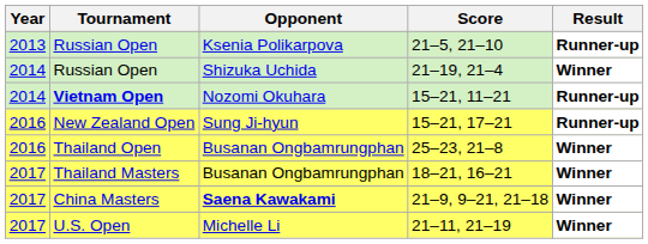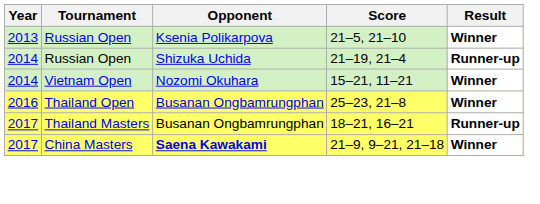21–5, 21–10 | Result: Runner-up -> Winner
21–19, 21–4 | Result: Winner -> Runner-up
15–21, 11–21 | Tournament: bold -> normal
15–21, 11–21 | Result: Runner-up -> Winner
- row: 2016 | New Zealand Open | Sung Ji-hyun | 15–21, 17–21 | Runner-up
18–21, 16–21 | Result: Winner -> Runner-up
- row: 2017 | U.S. Open | Michelle Li | 21–11, 21–19 | Winner
